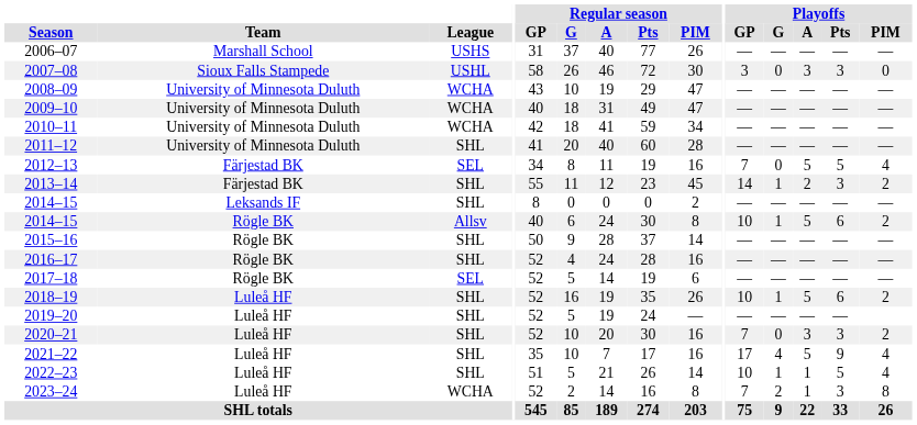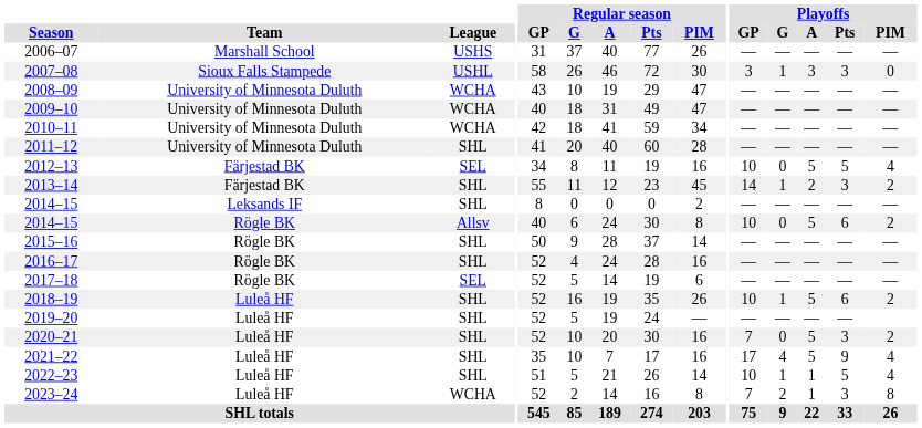2007–08 | Playoffs / G: 0 -> 1
2012–13 | Playoffs / GP: 7 -> 10
2014–15 / Rögle BK | Playoffs / G: 1 -> 0
2020–21 | Playoffs / A: 3 -> 5
